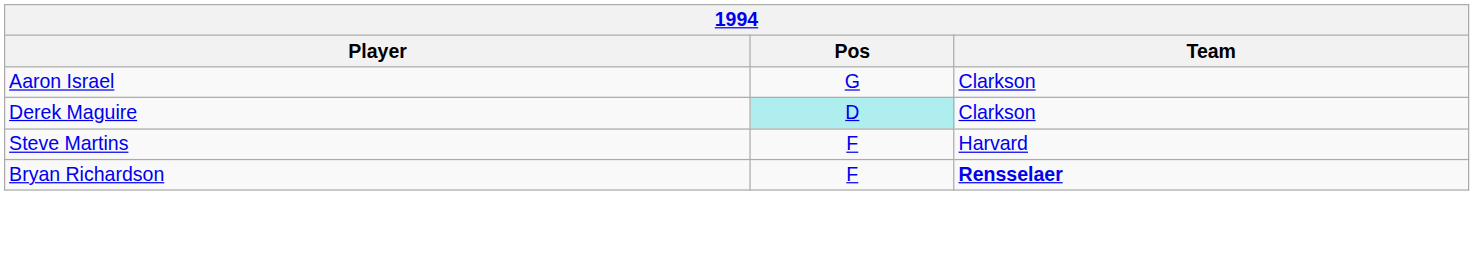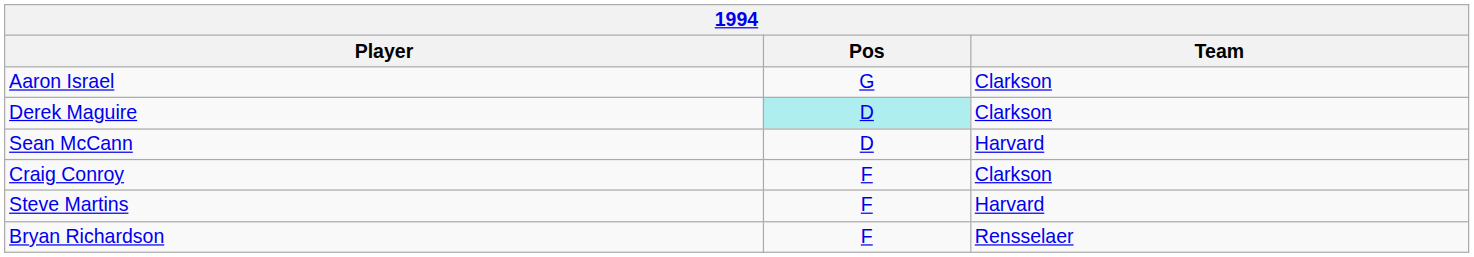+ row: Sean McCann | D | Harvard
+ row: Craig Conroy | F | Clarkson
Bryan Richardson | Team: bold -> normal
